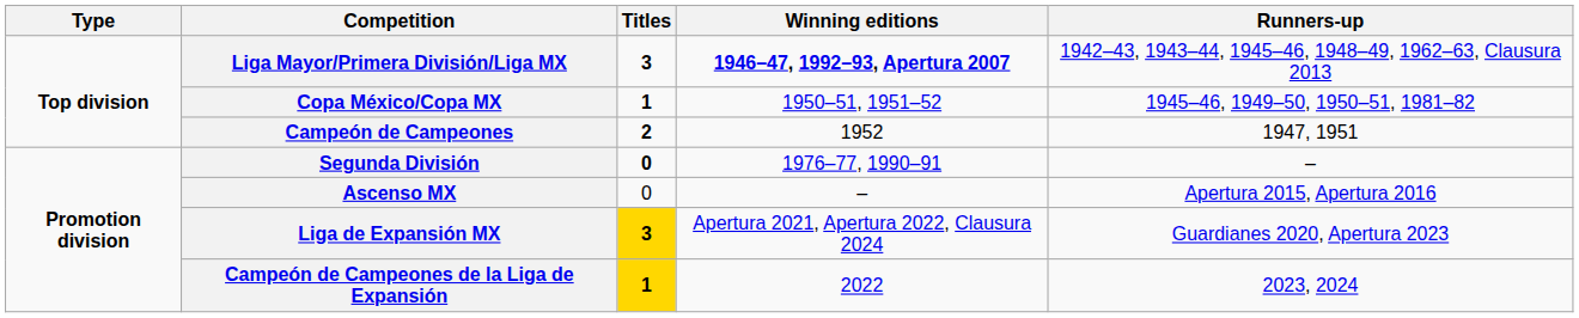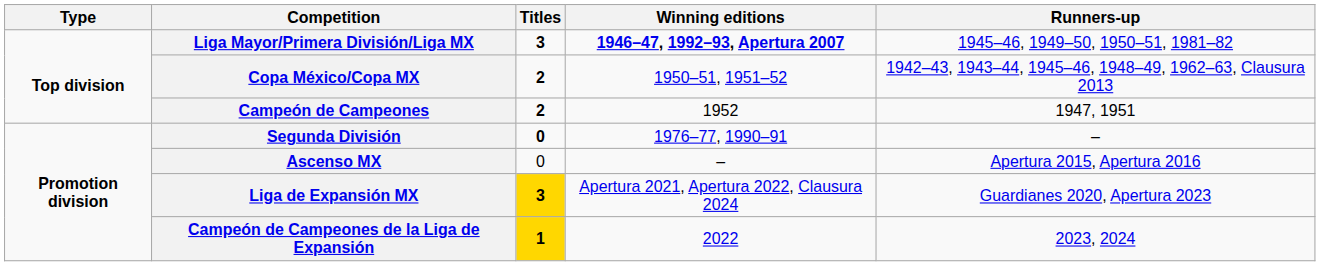Liga Mayor/Primera División/Liga MX | Runners-up: 1942–43, 1943–44, 1945–46, 1948–49, 1962–63, Clausura 2013 -> 1945–46, 1949–50, 1950–51, 1981–82
Copa México/Copa MX | Titles: 1 -> 2
Copa México/Copa MX | Runners-up: 1945–46, 1949–50, 1950–51, 1981–82 -> 1942–43, 1943–44, 1945–46, 1948–49, 1962–63, Clausura 2013
